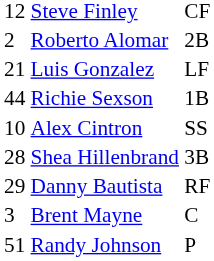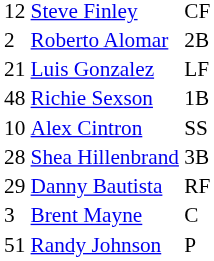Richie Sexson | column 1: 44 -> 48
